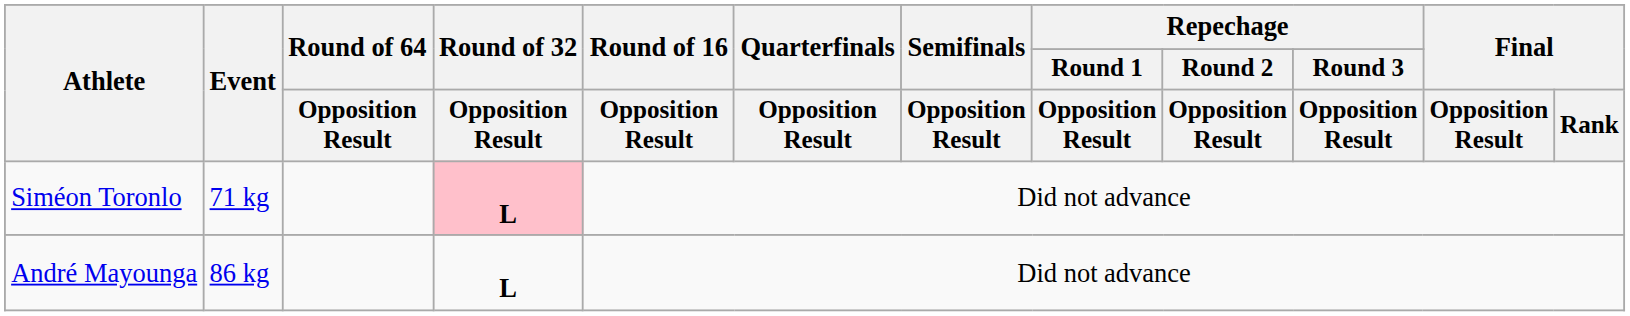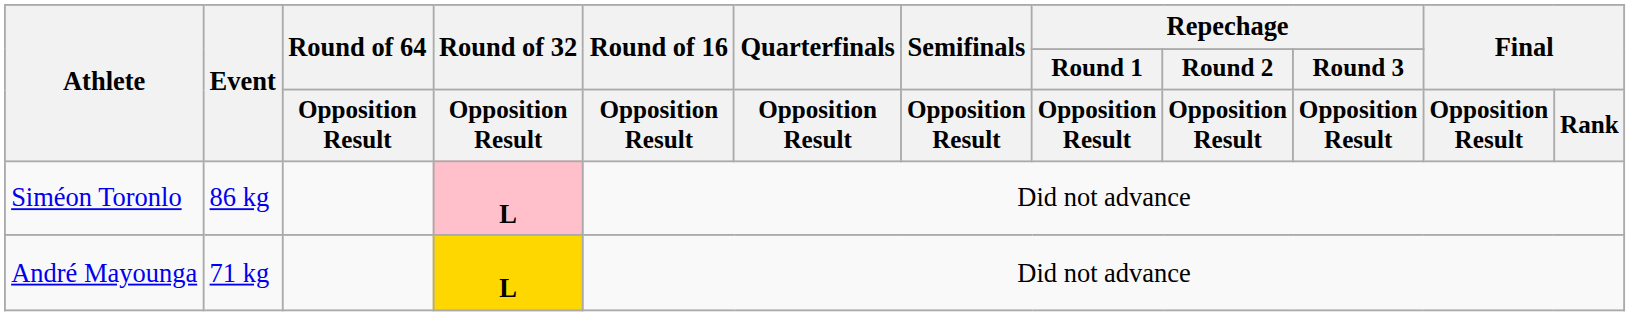Siméon Toronlo | Event: 71 kg -> 86 kg
André Mayounga | Event: 86 kg -> 71 kg
André Mayounga | Round of 32 / Opposition Result: no background -> gold background
